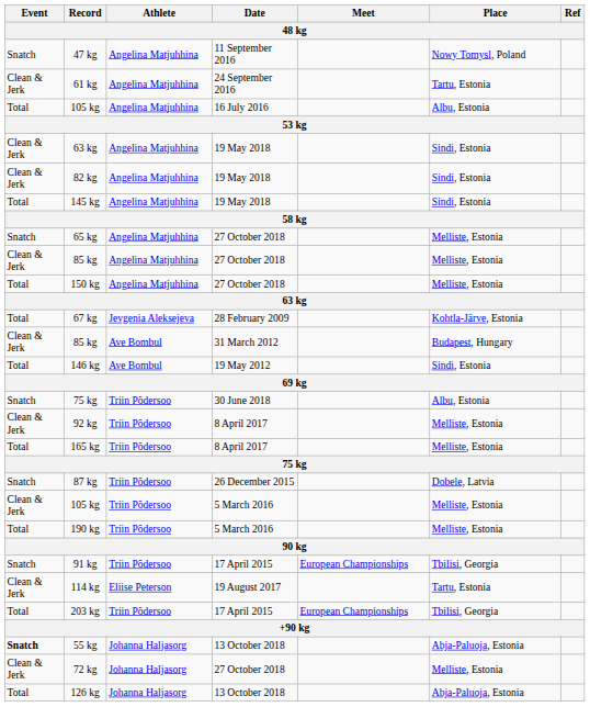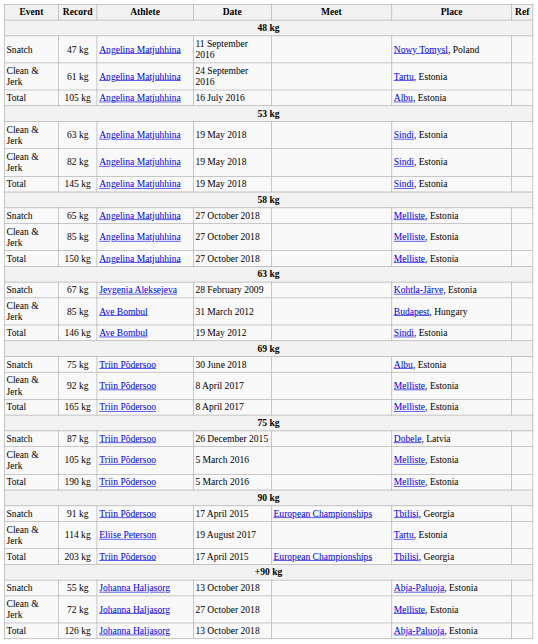67 kg | Event: Total -> Snatch
55 kg | Event: bold -> normal
